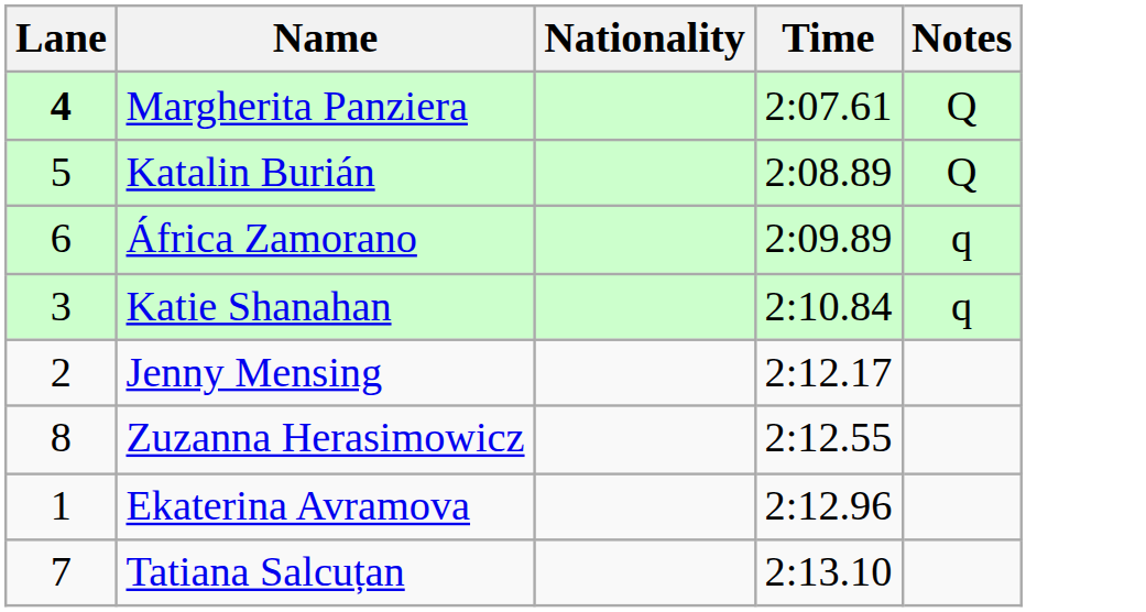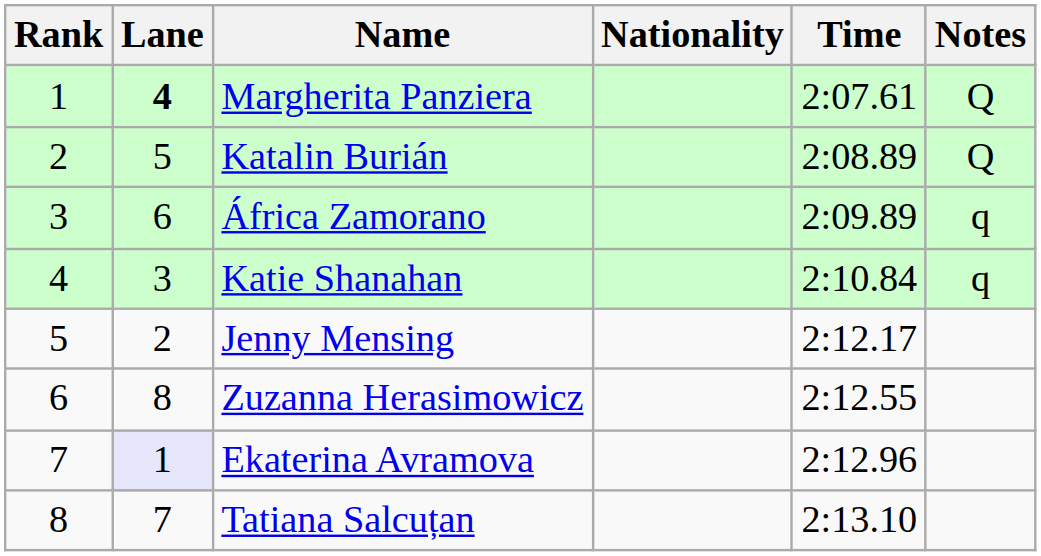+ column: Rank | 1 | 2 | 3 | 4 | 5 | 6 | 7 | 8
Ekaterina Avramova | Lane: no background -> lavender background
